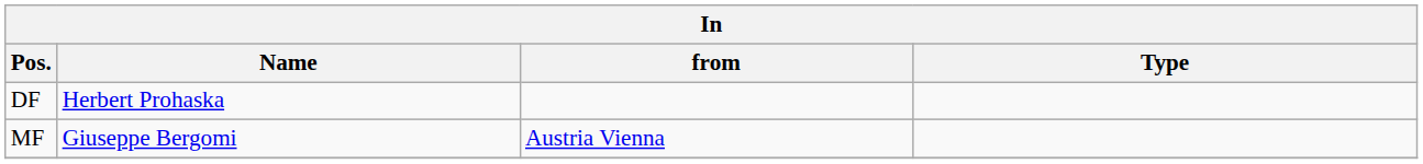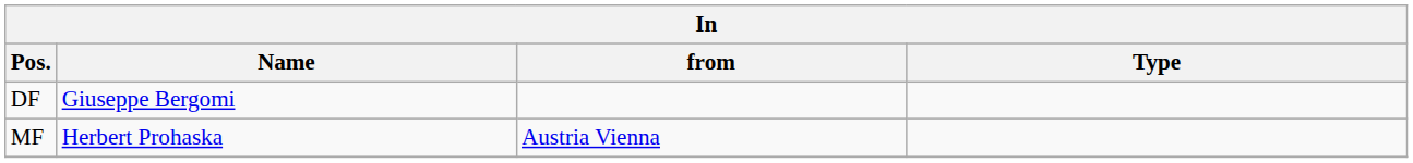DF | Name: Herbert Prohaska -> Giuseppe Bergomi
MF | Name: Giuseppe Bergomi -> Herbert Prohaska
